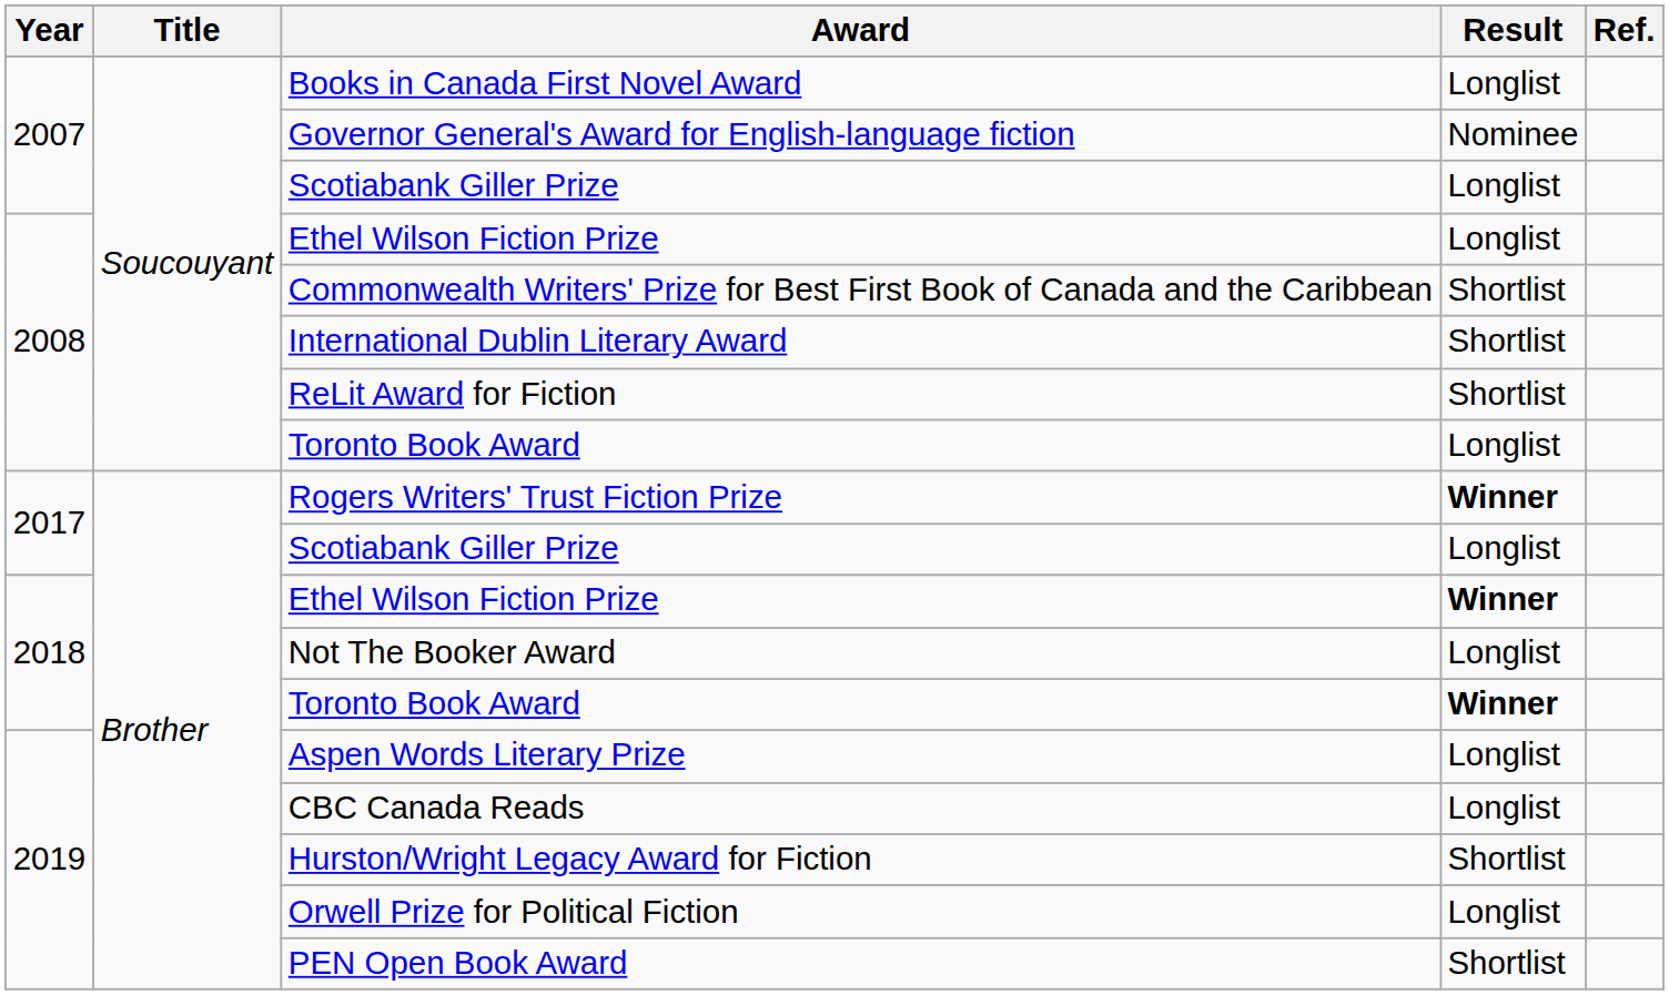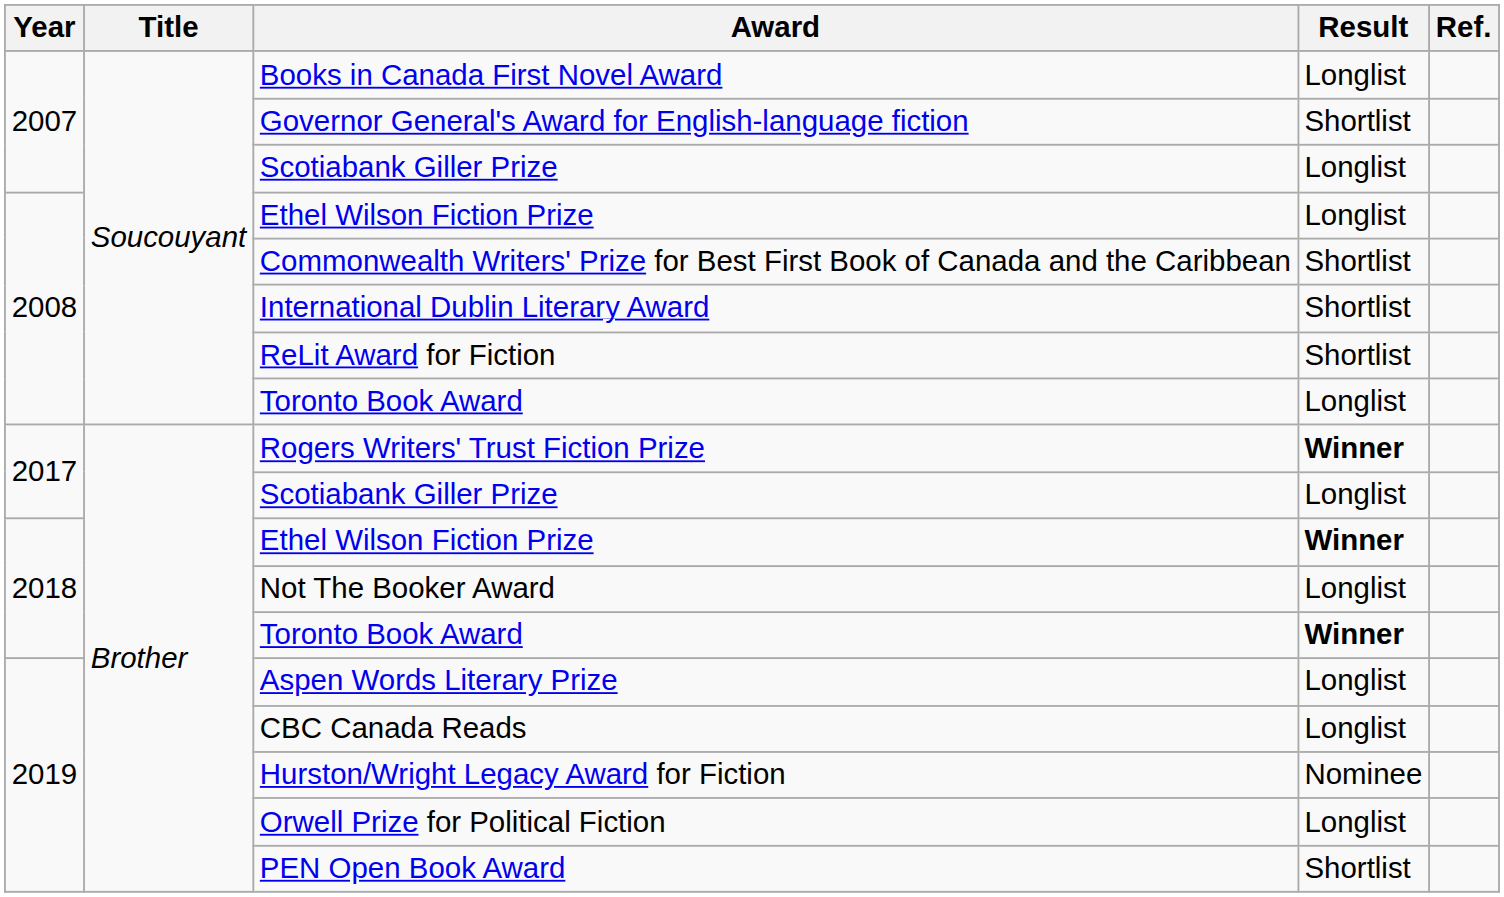Governor General's Award for English-language fiction | Result: Nominee -> Shortlist
Hurston/Wright Legacy Award for Fiction | Result: Shortlist -> Nominee
